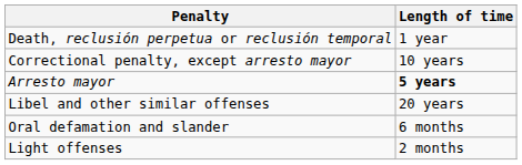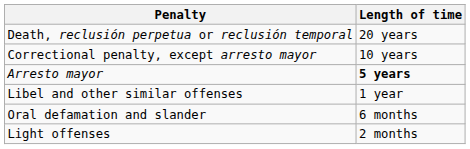Death, reclusión perpetua or reclusión temporal | Length of time: 1 year -> 20 years
Libel and other similar offenses | Length of time: 20 years -> 1 year
